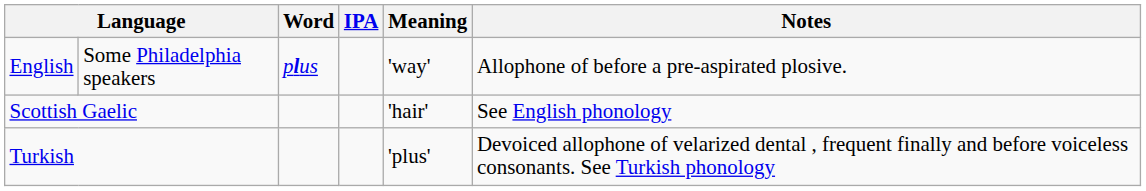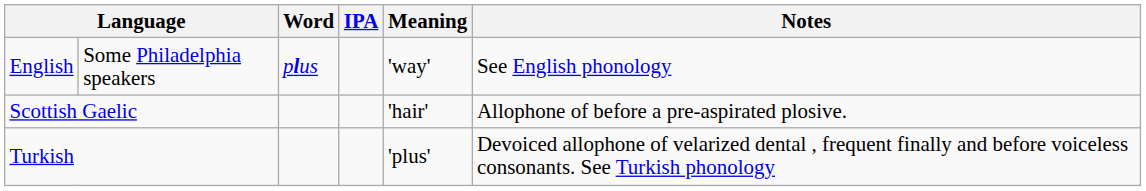English | Notes: Allophone of before a pre-aspirated plosive. -> See English phonology
Scottish Gaelic | Notes: See English phonology -> Allophone of before a pre-aspirated plosive.
